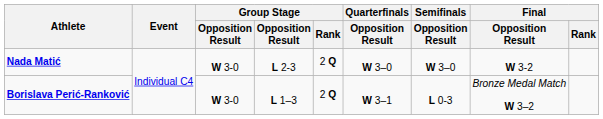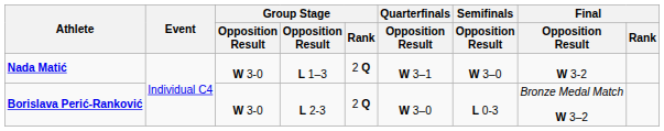Nada Matić | column 4: L 2-3 -> L 1–3
Nada Matić | Quarterfinals / Opposition Result: W 3–0 -> W 3–1
Borislava Perić-Ranković | column 4: L 1–3 -> L 2-3
Borislava Perić-Ranković | Quarterfinals / Opposition Result: W 3–1 -> W 3–0
